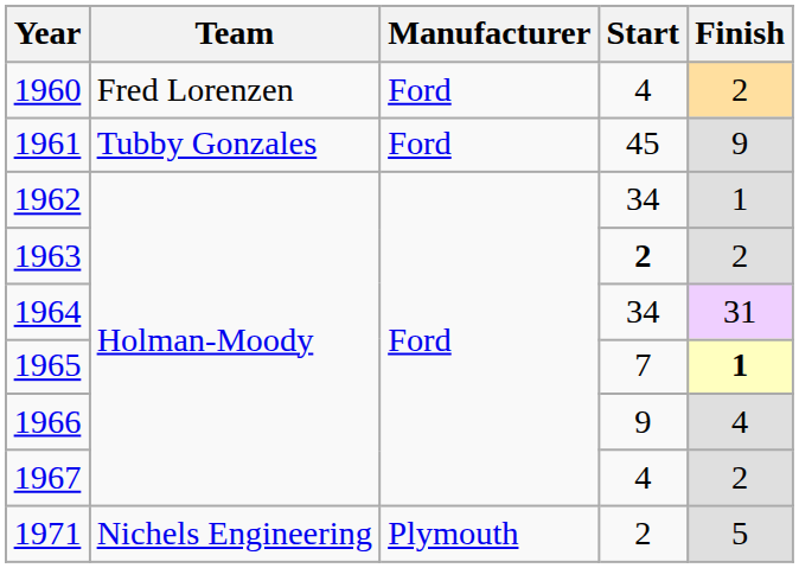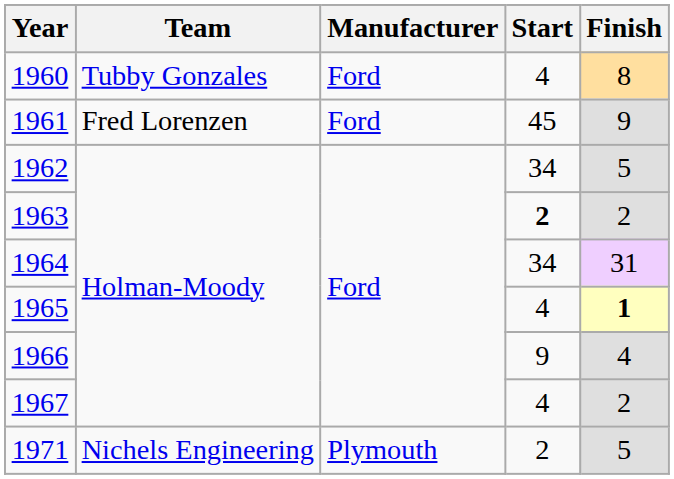1960 | Team: Fred Lorenzen -> Tubby Gonzales
1960 | Finish: 2 -> 8
1961 | Team: Tubby Gonzales -> Fred Lorenzen
1962 | Finish: 1 -> 5
1965 | Start: 7 -> 4
